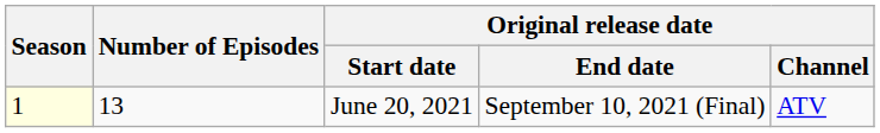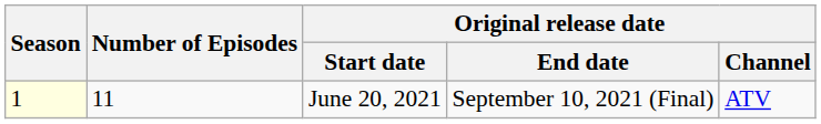June 20, 2021 | Number of Episodes: 13 -> 11
